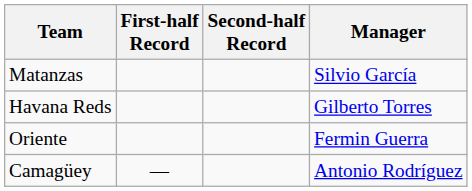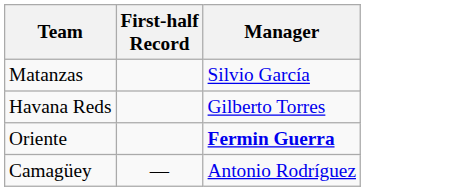- column: Second-half Record
Oriente | Manager: normal -> bold
